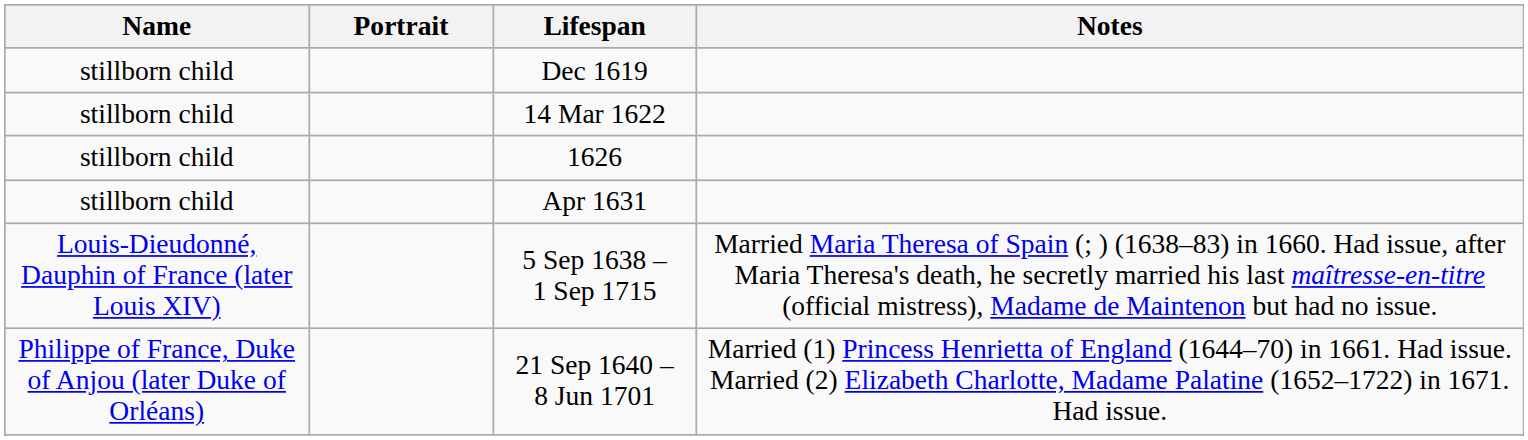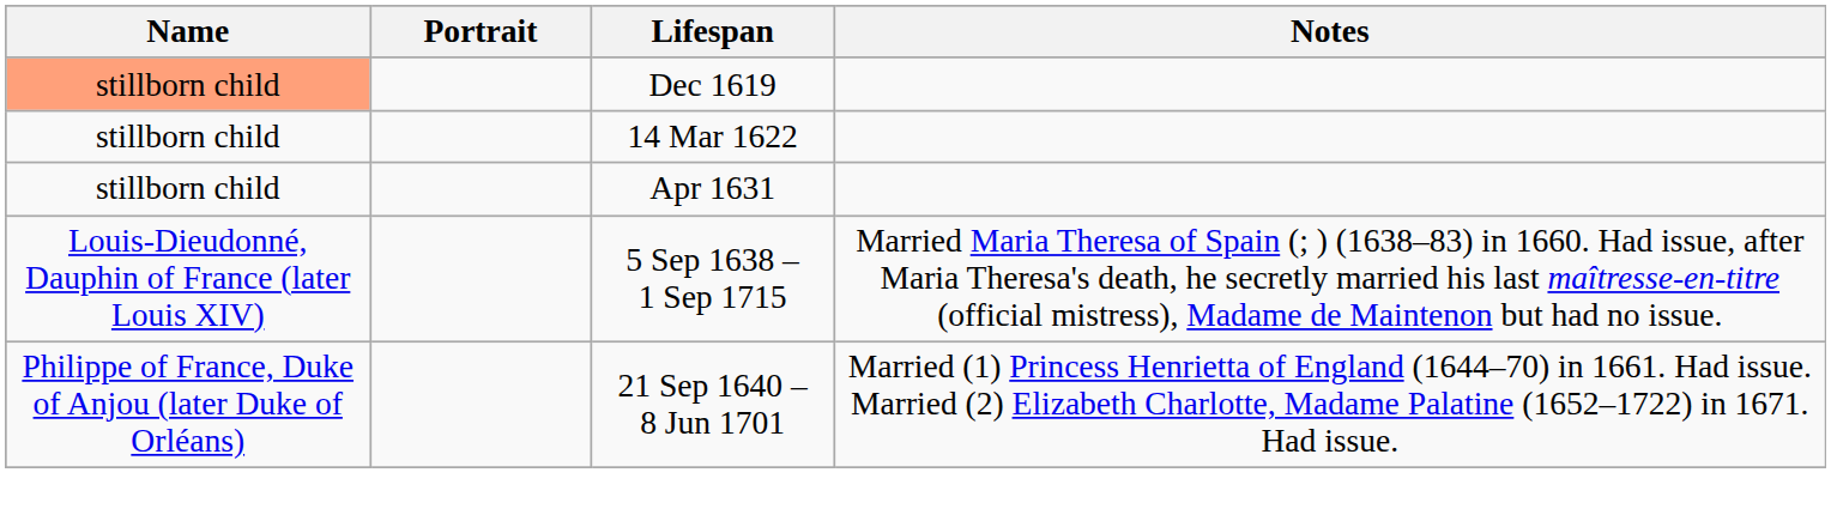Dec 1619 | Name: no background -> lightsalmon background
- row: stillborn child | 1626
